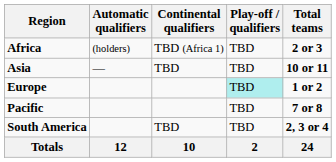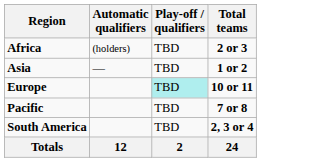- column: Continental qualifiers | TBD (Africa 1) | TBD | TBD | 10
Asia | Total teams: 10 or 11 -> 1 or 2
Europe | Total teams: 1 or 2 -> 10 or 11
